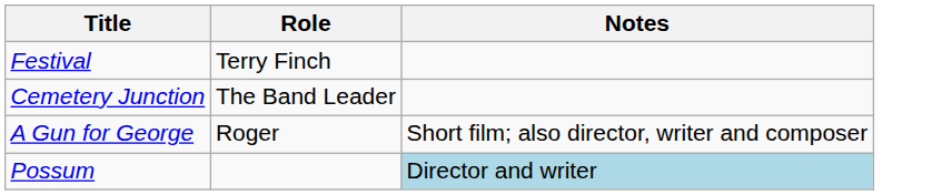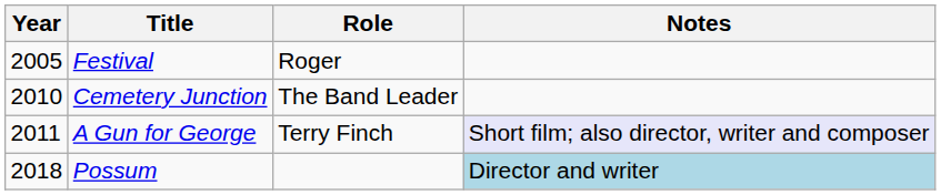+ column: Year | 2005 | 2010 | 2011 | 2018
Festival | Role: Terry Finch -> Roger
A Gun for George | Role: Roger -> Terry Finch
A Gun for George | Notes: no background -> lavender background
